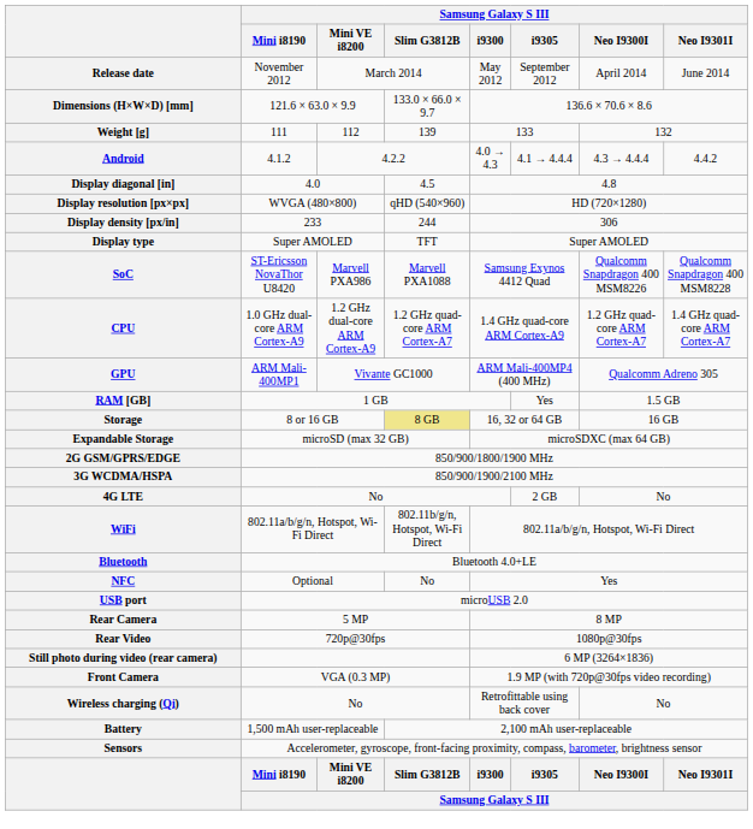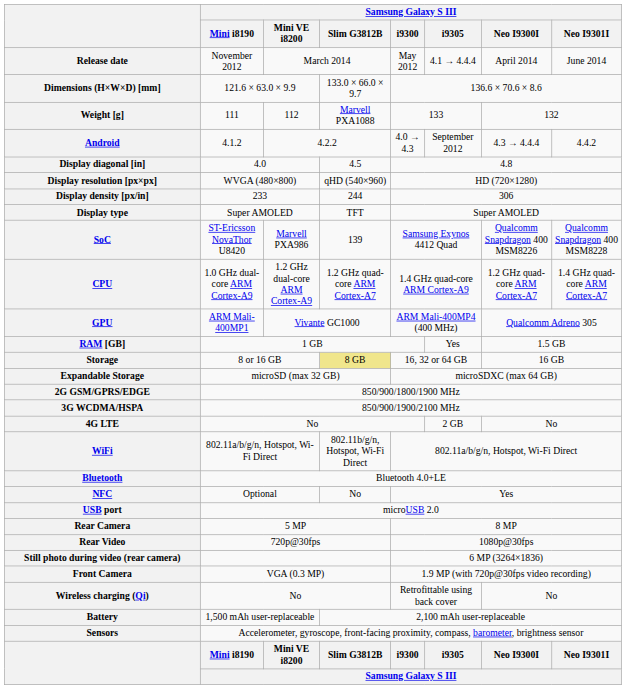Release date | Samsung Galaxy S III / i9305: September 2012 -> 4.1 → 4.4.4
Weight [g] | Samsung Galaxy S III / Slim G3812B: 139 -> Marvell PXA1088
Android | Samsung Galaxy S III / i9305: 4.1 → 4.4.4 -> September 2012
SoC | Samsung Galaxy S III / Slim G3812B: Marvell PXA1088 -> 139
